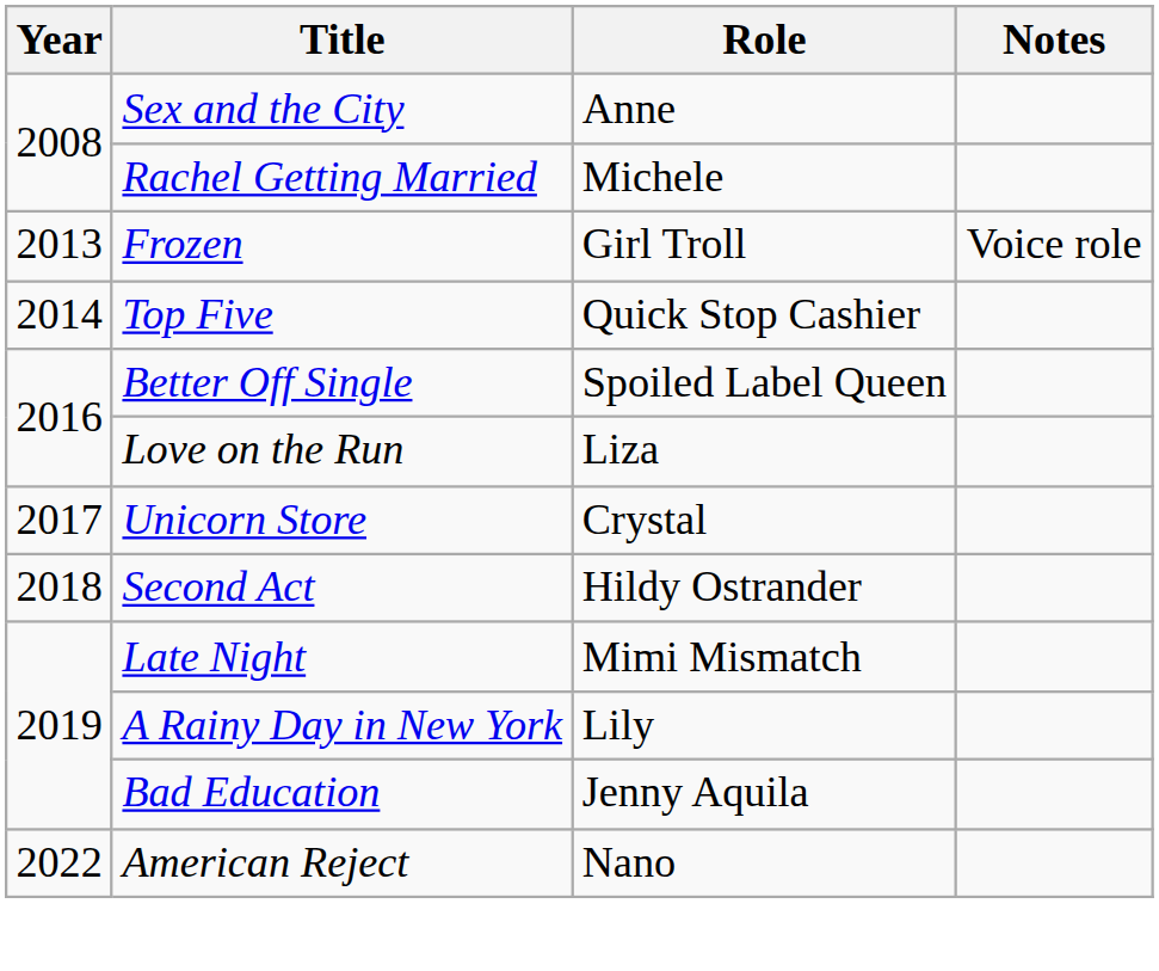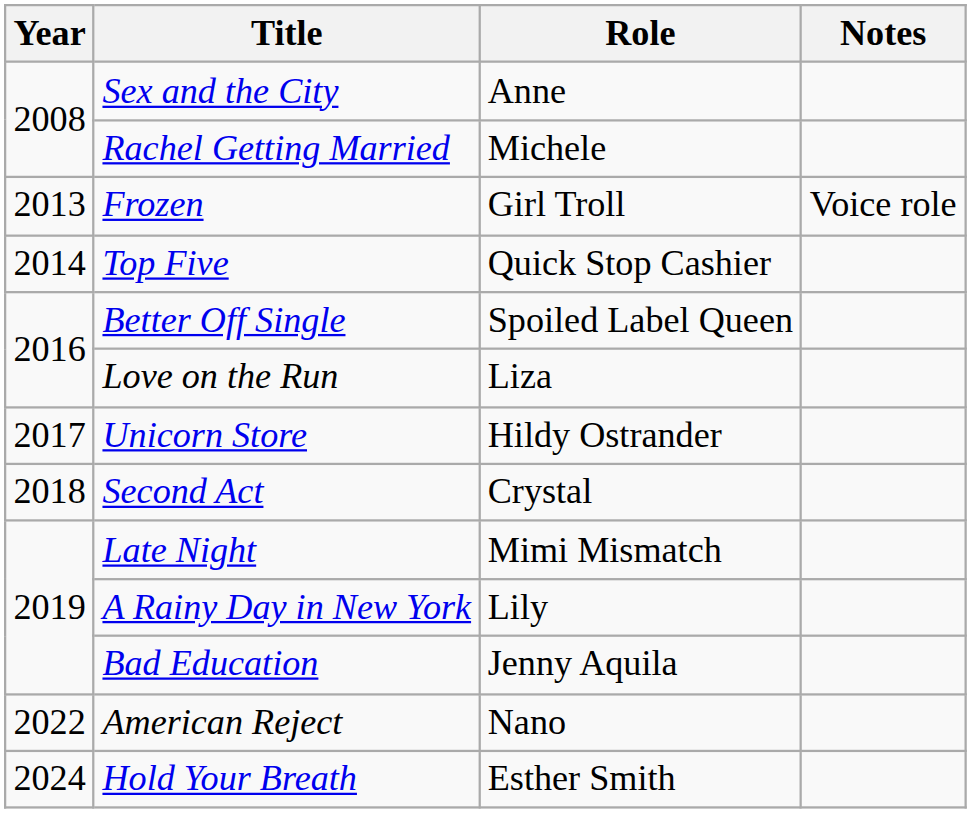Unicorn Store | Role: Crystal -> Hildy Ostrander
Second Act | Role: Hildy Ostrander -> Crystal
+ row: 2024 | Hold Your Breath | Esther Smith
